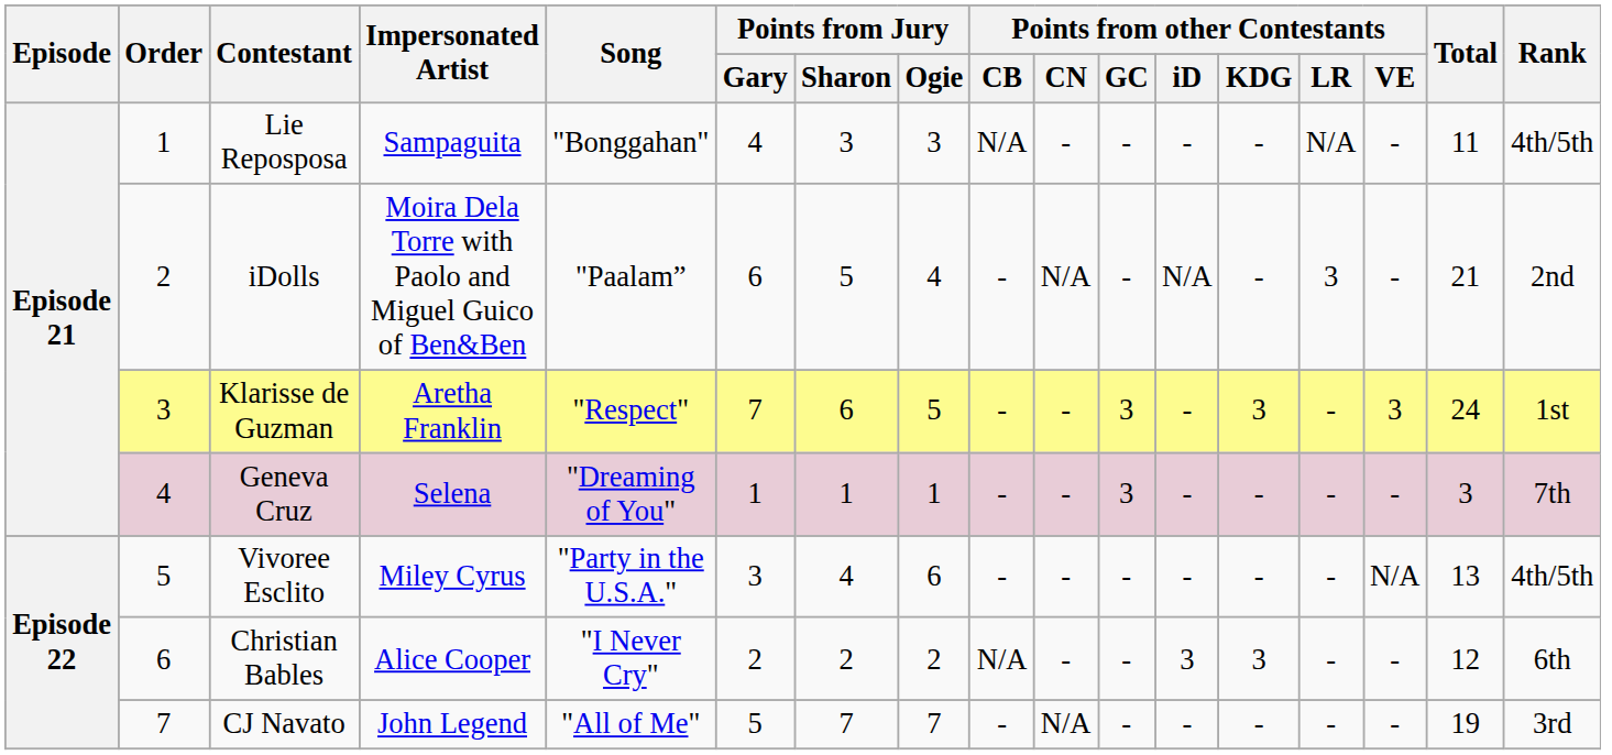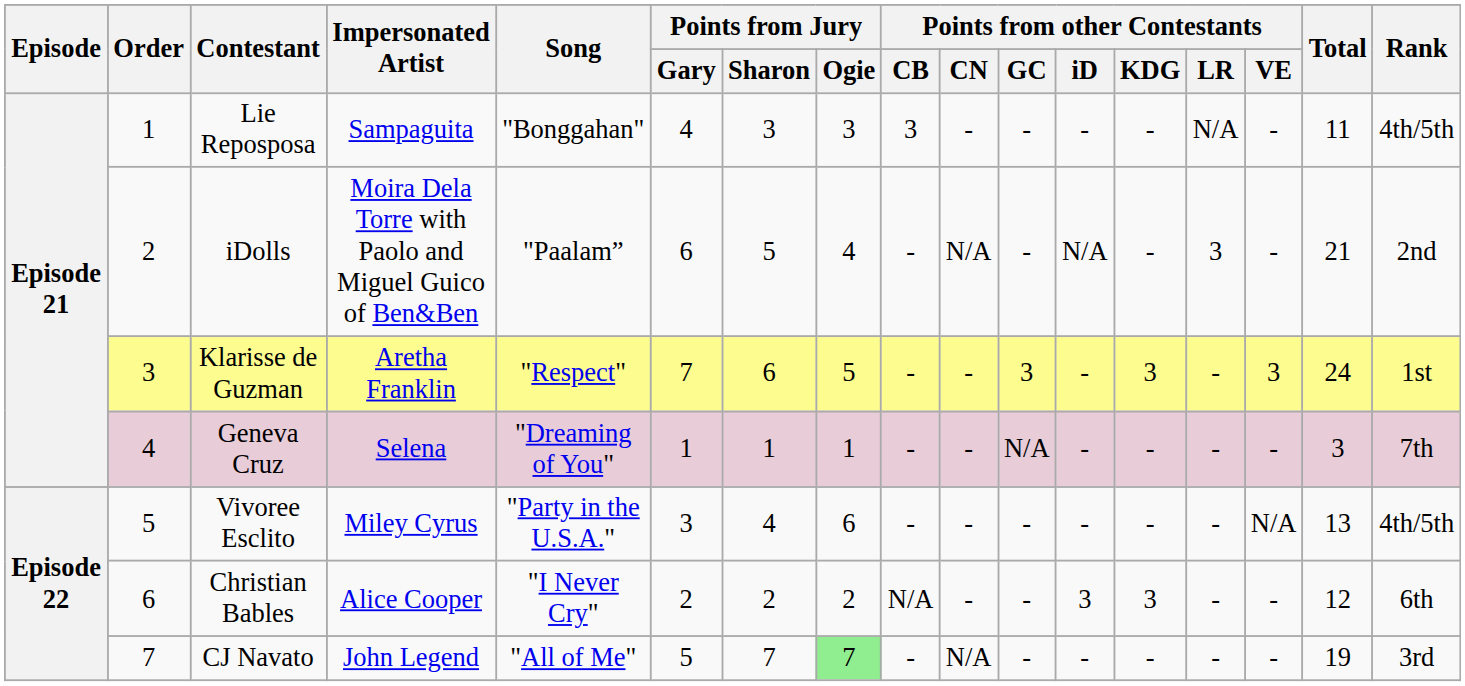Lie Reposposa | Points from other Contestants / CB: N/A -> 3
Geneva Cruz | Points from other Contestants / GC: 3 -> N/A
CJ Navato | Points from Jury / Ogie: no background -> lightgreen background
